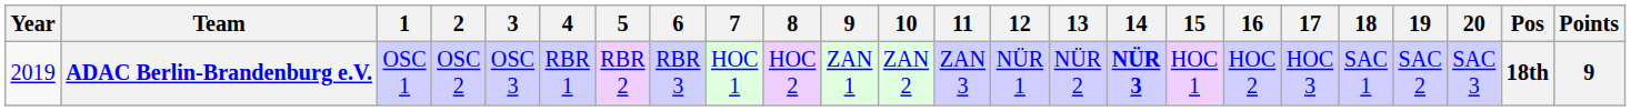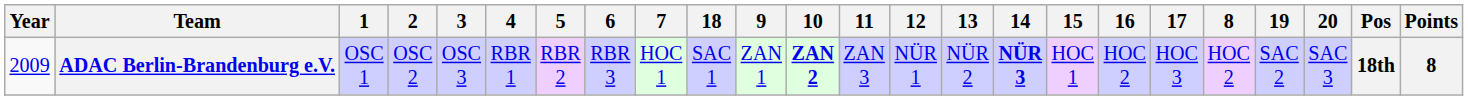columns swapped: 8 <-> 18
ADAC Berlin-Brandenburg e.V. | Year: 2019 -> 2009
ADAC Berlin-Brandenburg e.V. | 10: normal -> bold
ADAC Berlin-Brandenburg e.V. | Points: 9 -> 8
